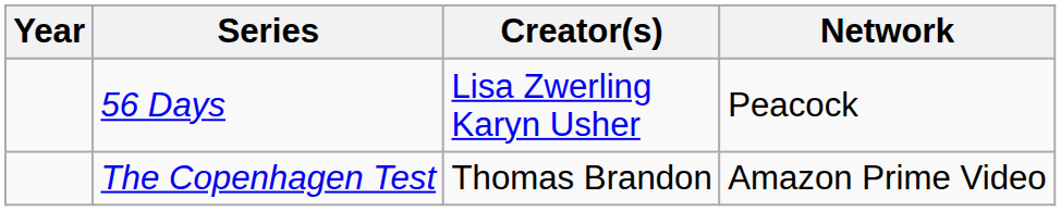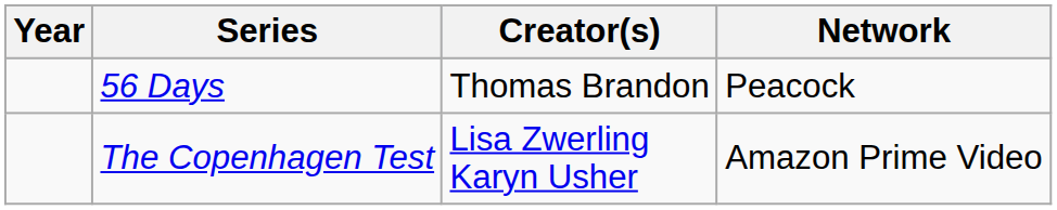56 Days | Creator(s): Lisa Zwerling Karyn Usher -> Thomas Brandon
The Copenhagen Test | Creator(s): Thomas Brandon -> Lisa Zwerling Karyn Usher
